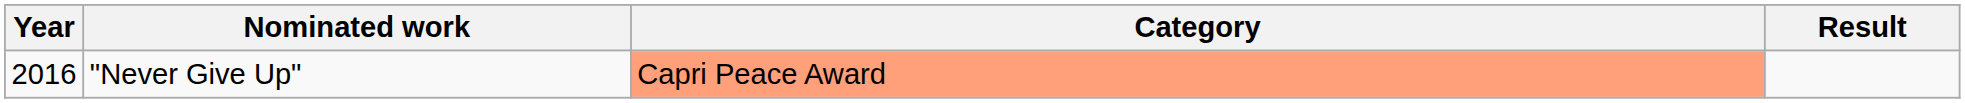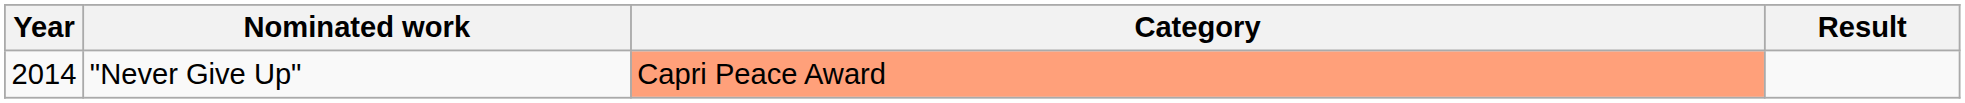"Never Give Up" | Year: 2016 -> 2014
